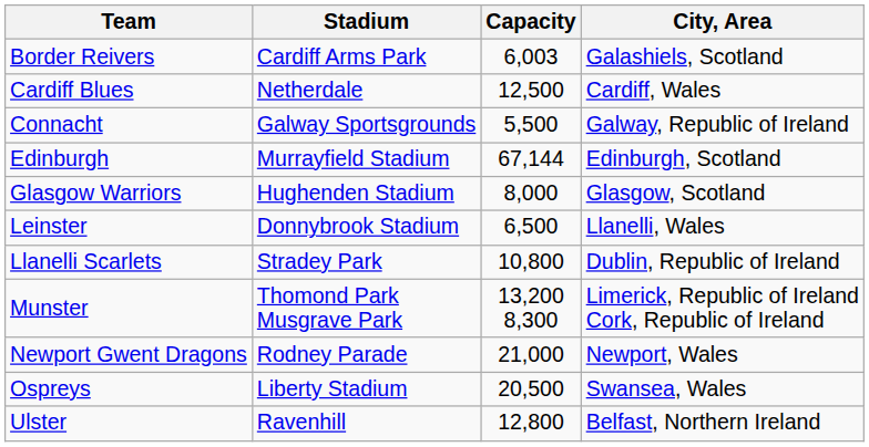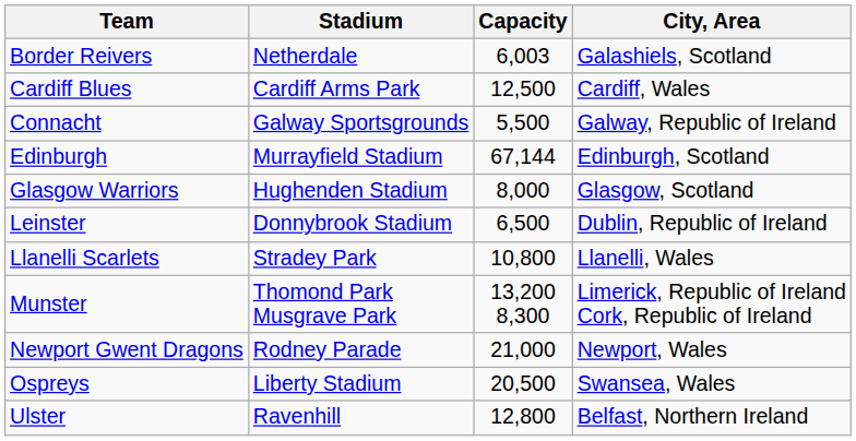Border Reivers | Stadium: Cardiff Arms Park -> Netherdale
Cardiff Blues | Stadium: Netherdale -> Cardiff Arms Park
Leinster | City, Area: Llanelli, Wales -> Dublin, Republic of Ireland
Llanelli Scarlets | City, Area: Dublin, Republic of Ireland -> Llanelli, Wales
